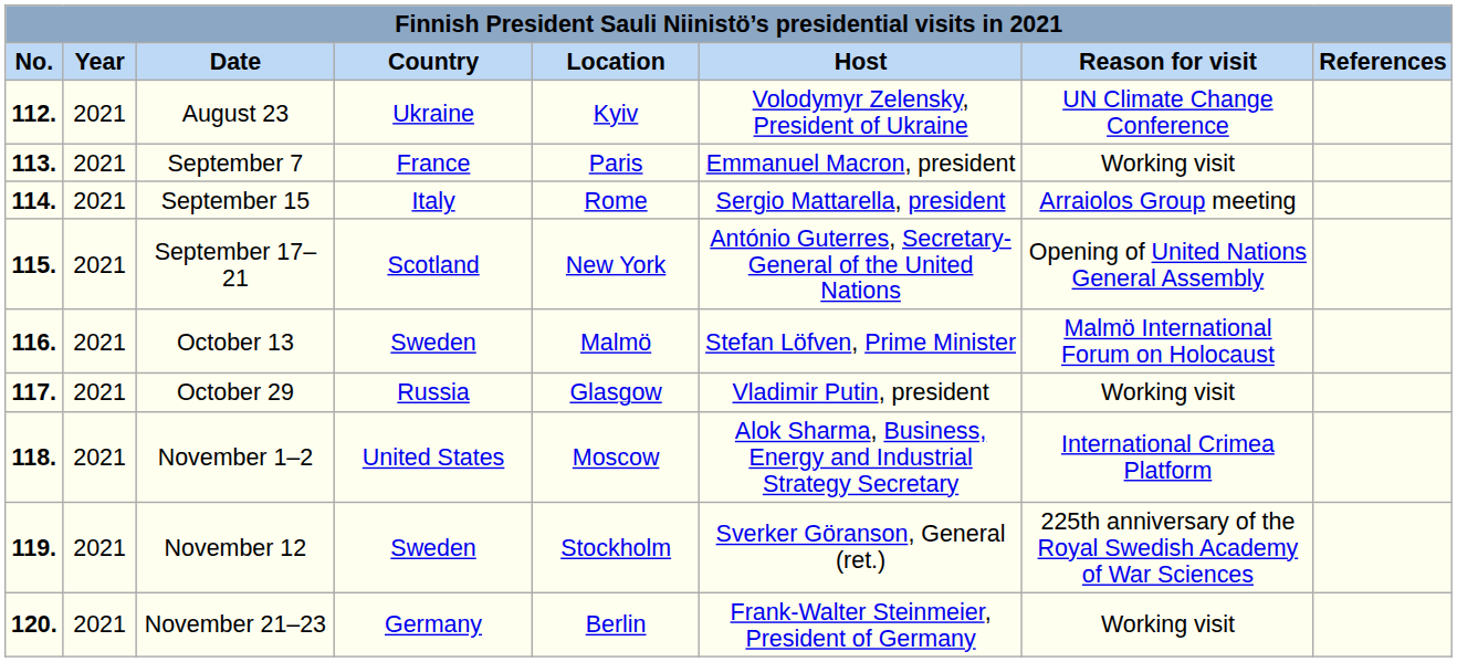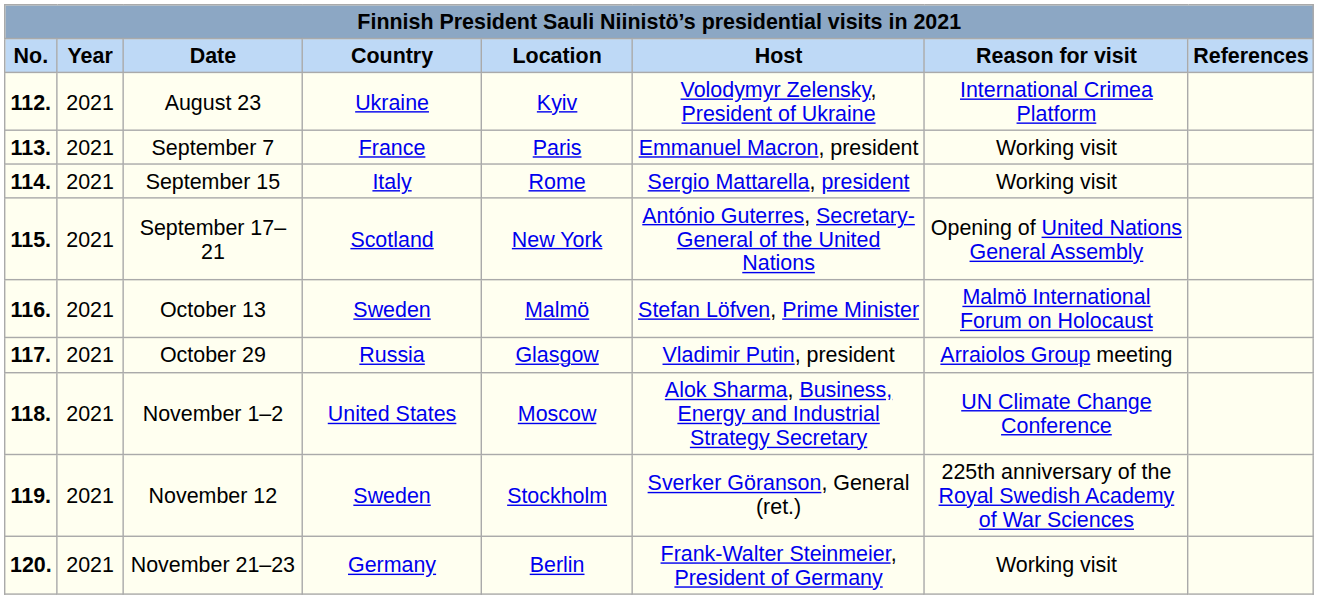August 23 | Reason for visit: UN Climate Change Conference -> International Crimea Platform
September 15 | Reason for visit: Arraiolos Group meeting -> Working visit
October 29 | Reason for visit: Working visit -> Arraiolos Group meeting
November 1–2 | Reason for visit: International Crimea Platform -> UN Climate Change Conference
